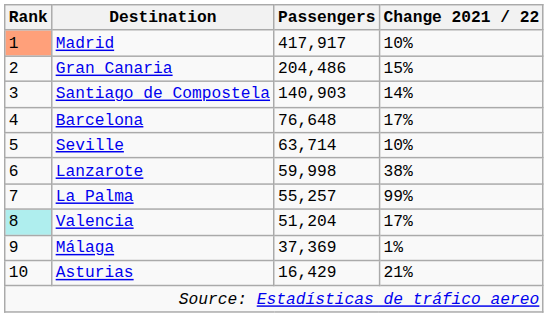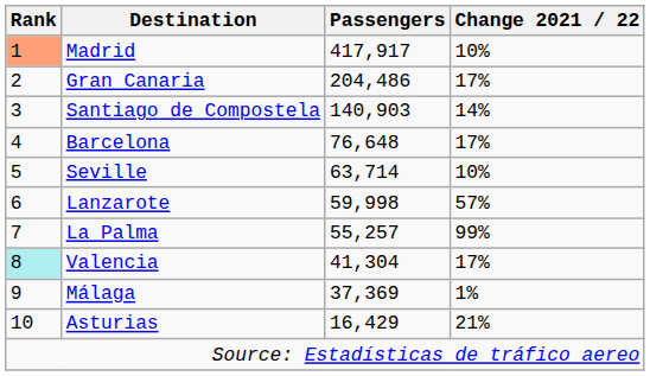Gran Canaria | Change 2021 / 22: 15% -> 17%
Lanzarote | Change 2021 / 22: 38% -> 57%
Valencia | Passengers: 51,204 -> 41,304
